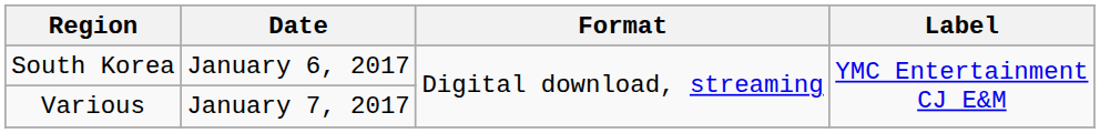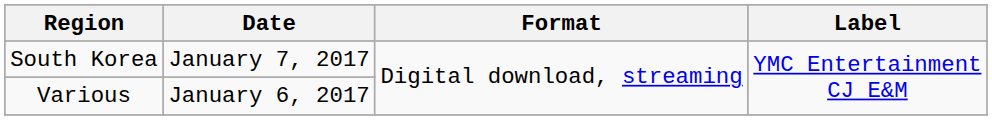South Korea | Date: January 6, 2017 -> January 7, 2017
Various | Date: January 7, 2017 -> January 6, 2017
